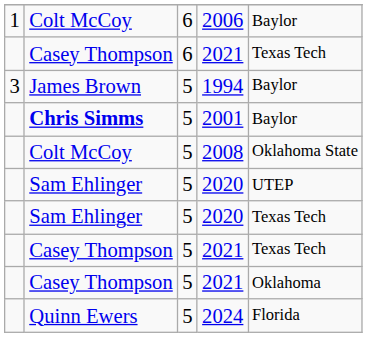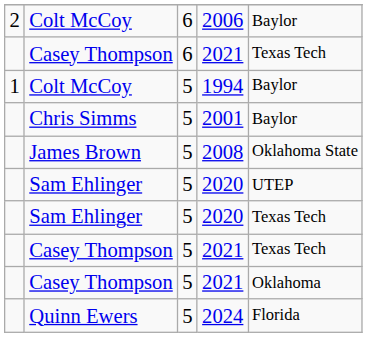2006 | column 1: 1 -> 2
1994 | column 1: 3 -> 1
1994 | column 2: James Brown -> Colt McCoy
2001 | column 2: bold -> normal
2008 | column 2: Colt McCoy -> James Brown
